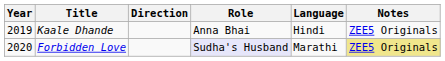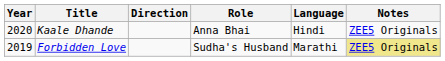Kaale Dhande | Year: 2019 -> 2020
Forbidden Love | Year: 2020 -> 2019
Forbidden Love | Role: lavender background -> no background
